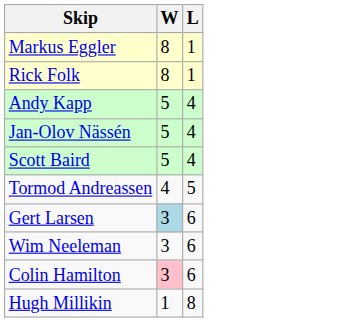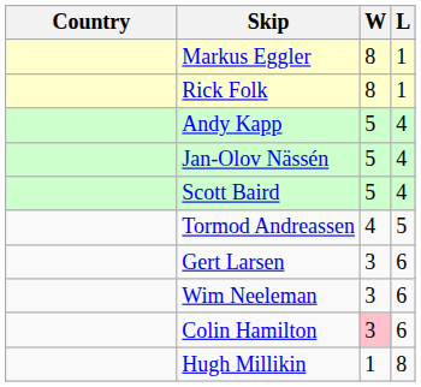+ column: Country
Gert Larsen | W: lightblue background -> no background
